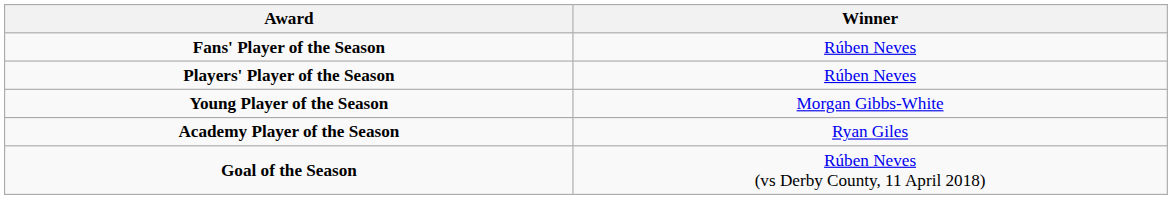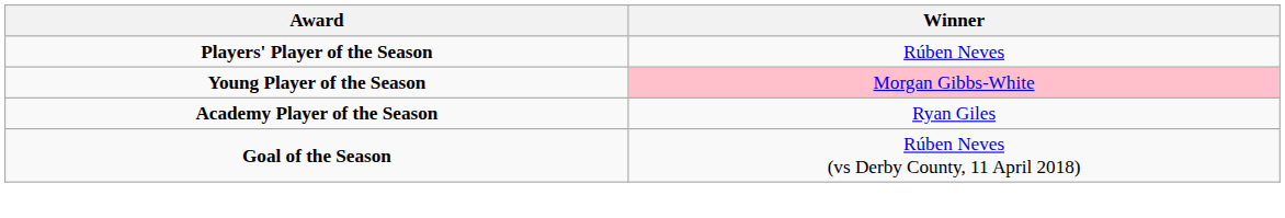- row: Fans' Player of the Season | Rúben Neves
Young Player of the Season | Winner: no background -> pink background
